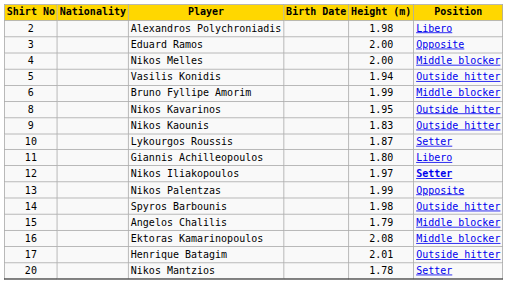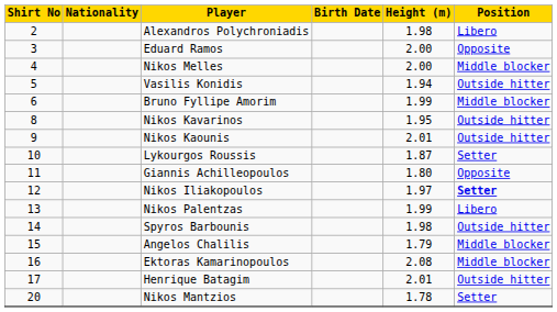Nikos Kaounis | Height (m): 1.83 -> 2.01
Giannis Achilleopoulos | Position: Libero -> Opposite
Nikos Palentzas | Position: Opposite -> Libero
